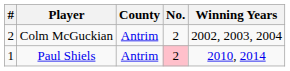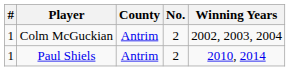Colm McGuckian | #: 2 -> 1
Paul Shiels | No.: pink background -> no background
